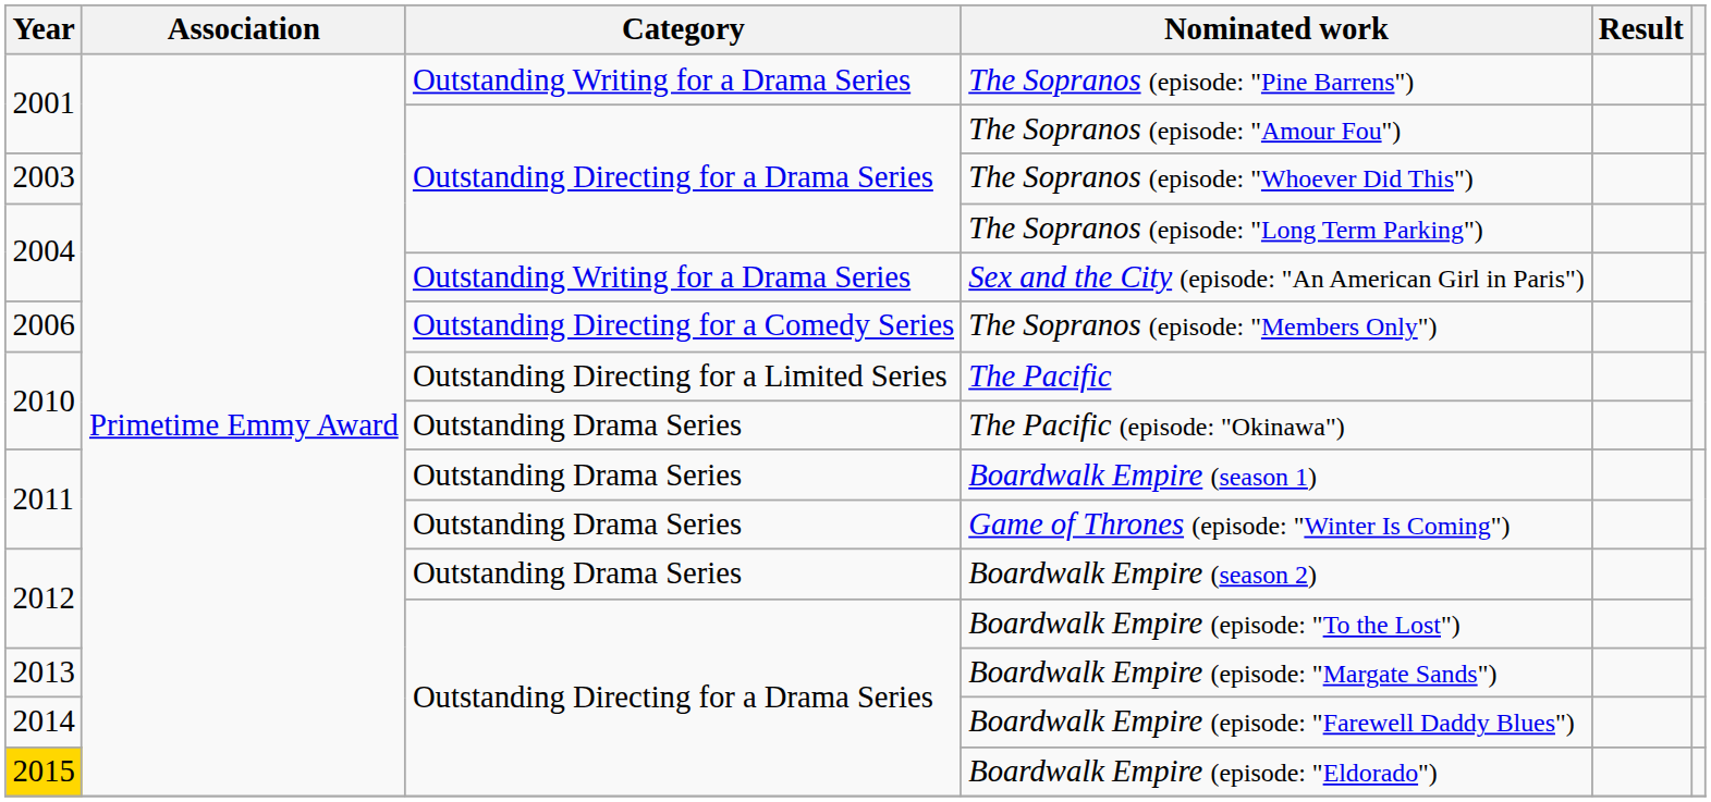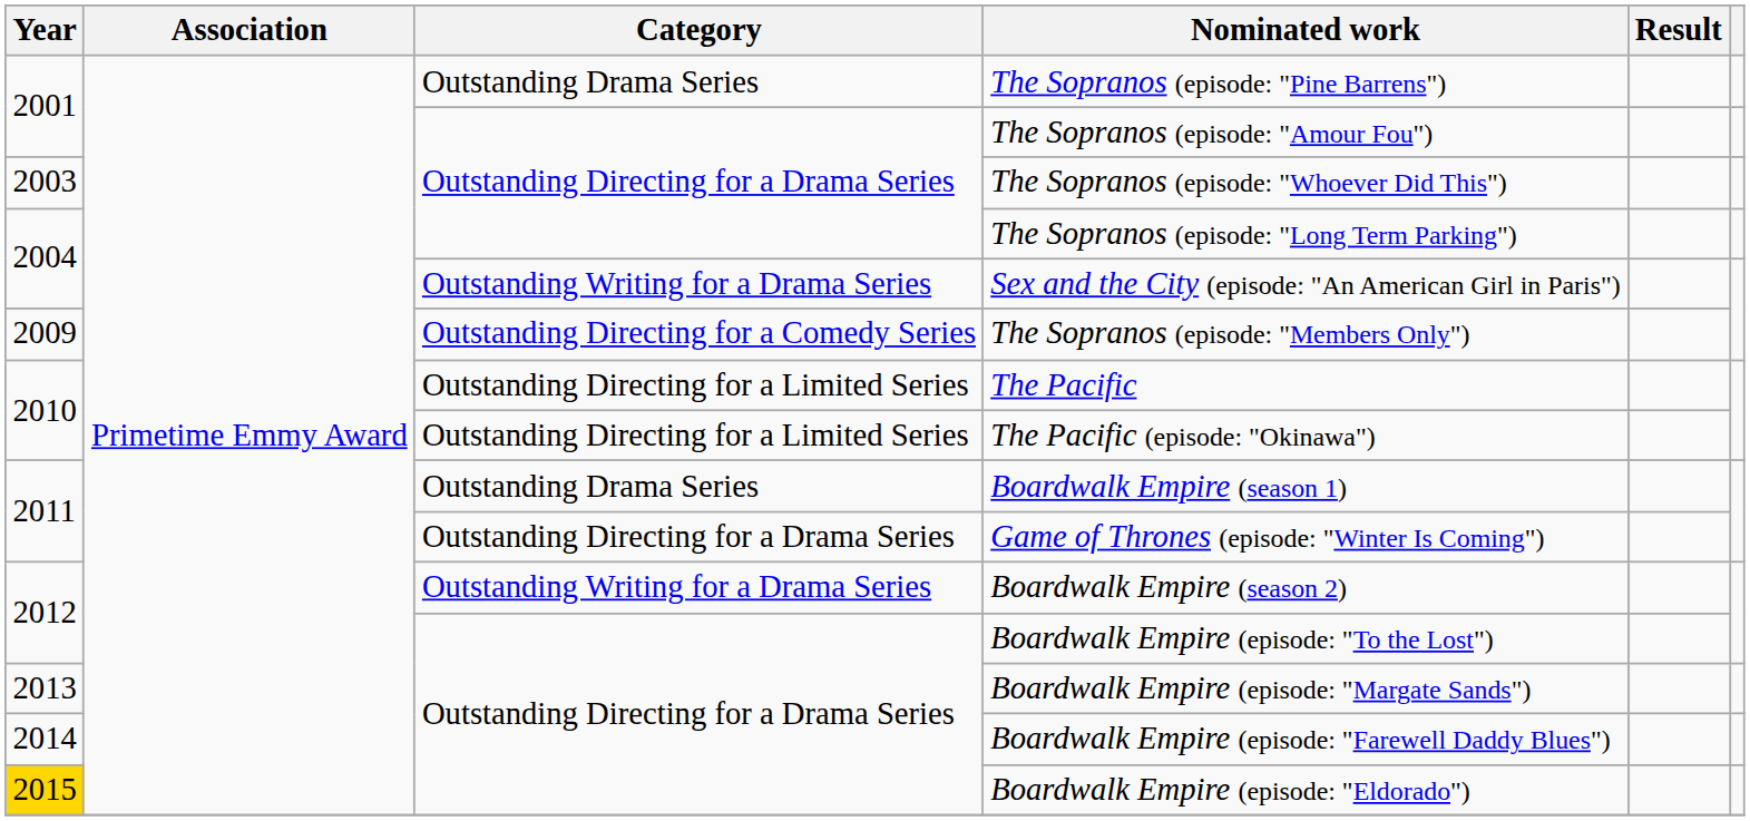The Sopranos (episode: "Pine Barrens") | Category: Outstanding Writing for a Drama Series -> Outstanding Drama Series
The Sopranos (episode: "Members Only") | Year: 2006 -> 2009
The Pacific (episode: "Okinawa") | Category: Outstanding Drama Series -> Outstanding Directing for a Limited Series
Game of Thrones (episode: "Winter Is Coming") | Category: Outstanding Drama Series -> Outstanding Directing for a Drama Series
Boardwalk Empire (season 2) | Category: Outstanding Drama Series -> Outstanding Writing for a Drama Series
